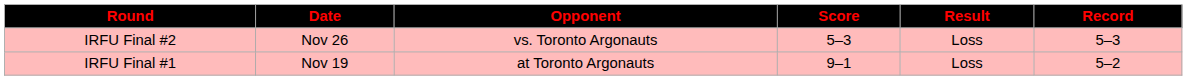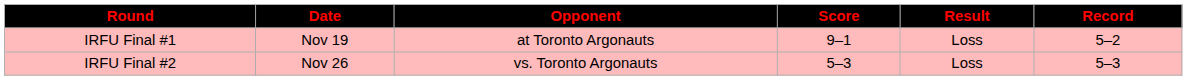rows swapped: IRFU Final #1 <-> IRFU Final #2
